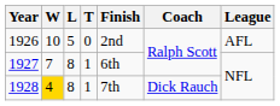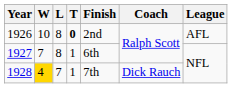1926 | L: 5 -> 8
1926 | T: normal -> bold
1928 | L: 8 -> 7
